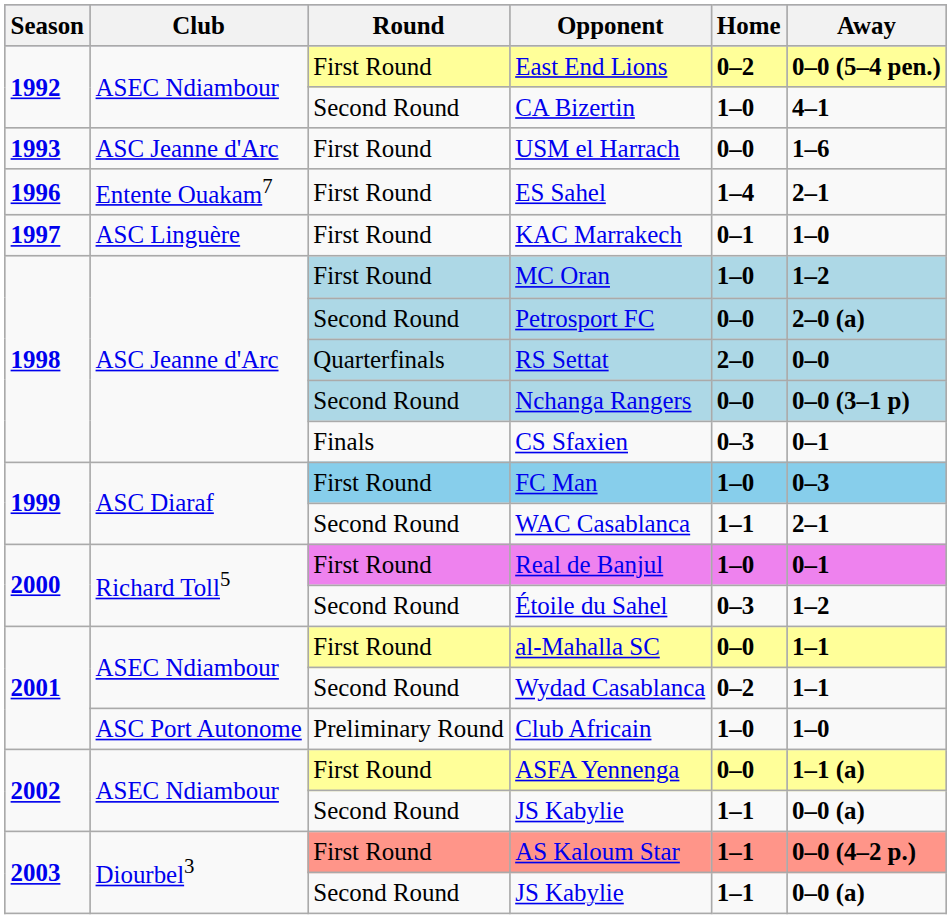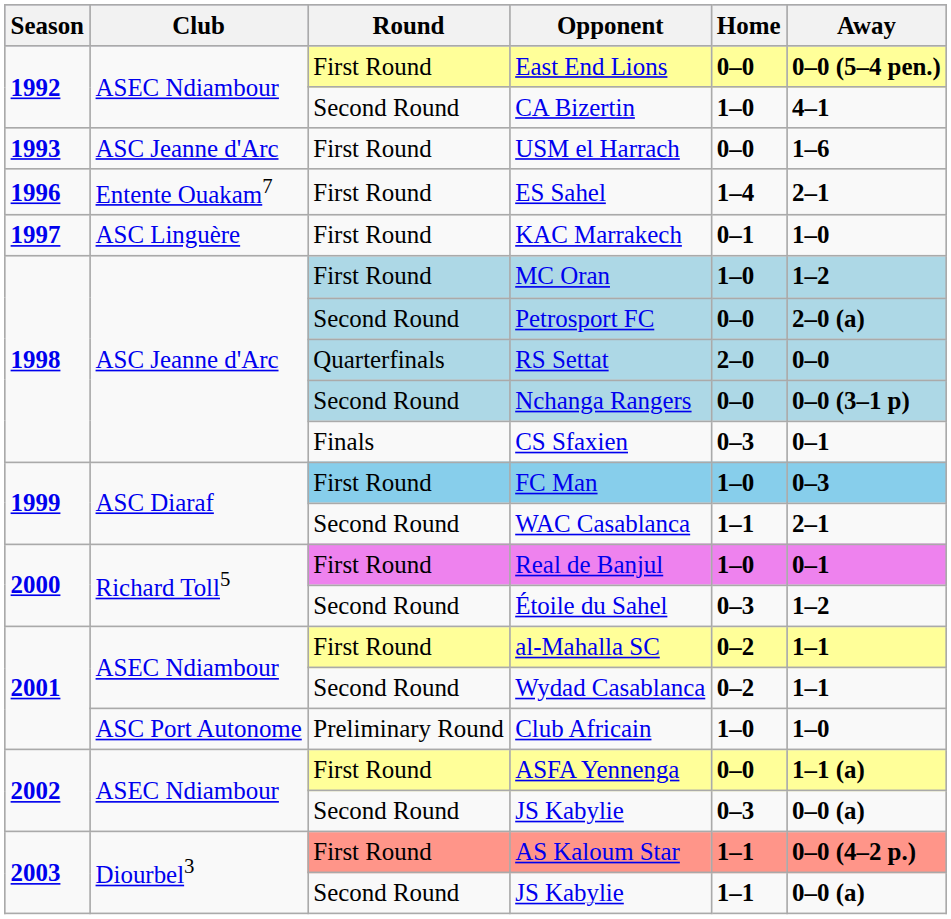East End Lions | Home: 0–2 -> 0–0
al-Mahalla SC | Home: 0–0 -> 0–2
2002 / JS Kabylie | Home: 1–1 -> 0–3
